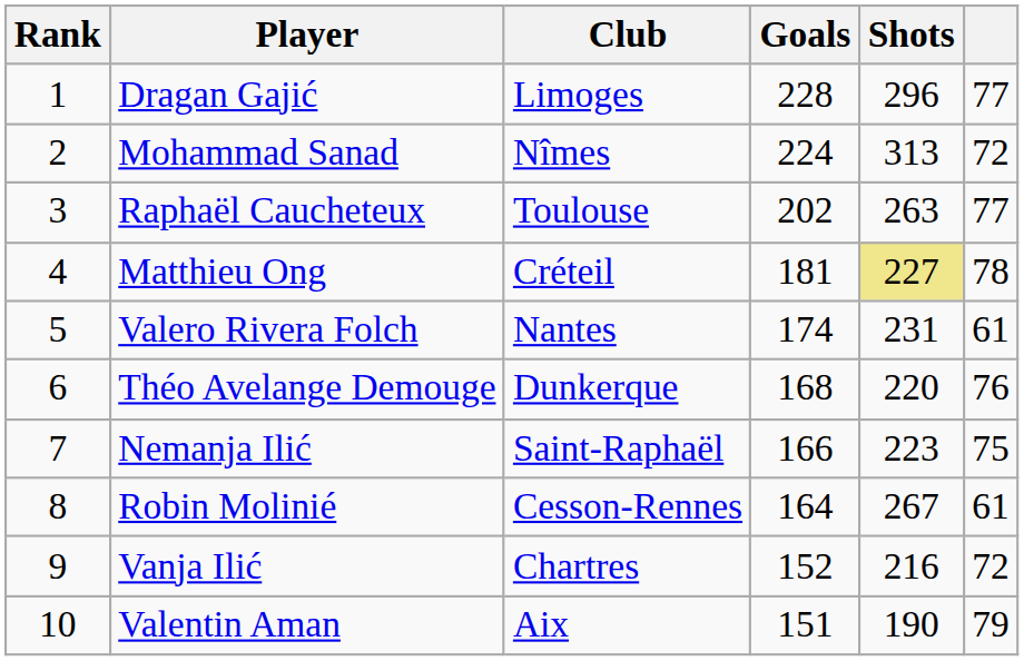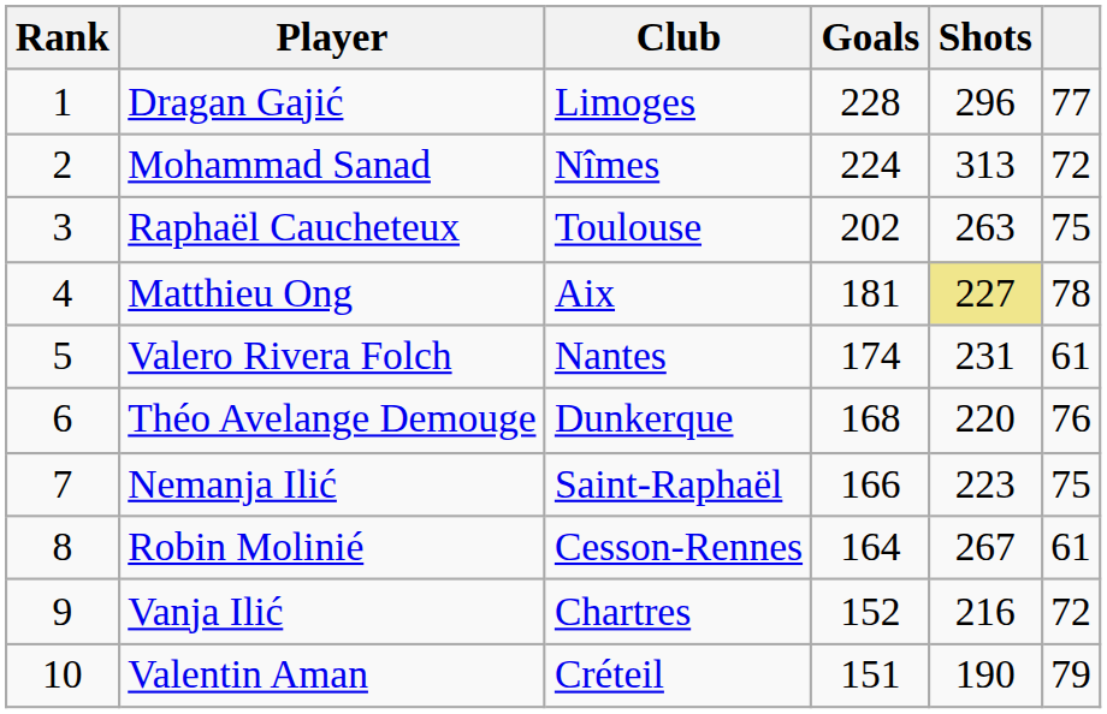Raphaël Caucheteux | column 6: 77 -> 75
Matthieu Ong | Club: Créteil -> Aix
Valentin Aman | Club: Aix -> Créteil
